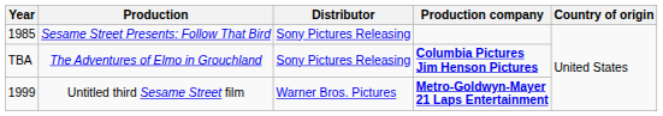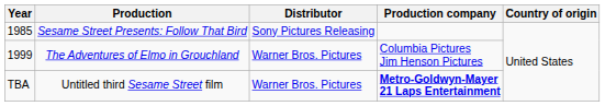The Adventures of Elmo in Grouchland | Year: TBA -> 1999
The Adventures of Elmo in Grouchland | Distributor: Sony Pictures Releasing -> Warner Bros. Pictures
The Adventures of Elmo in Grouchland | Production company: bold -> normal
Untitled third Sesame Street film | Year: 1999 -> TBA
